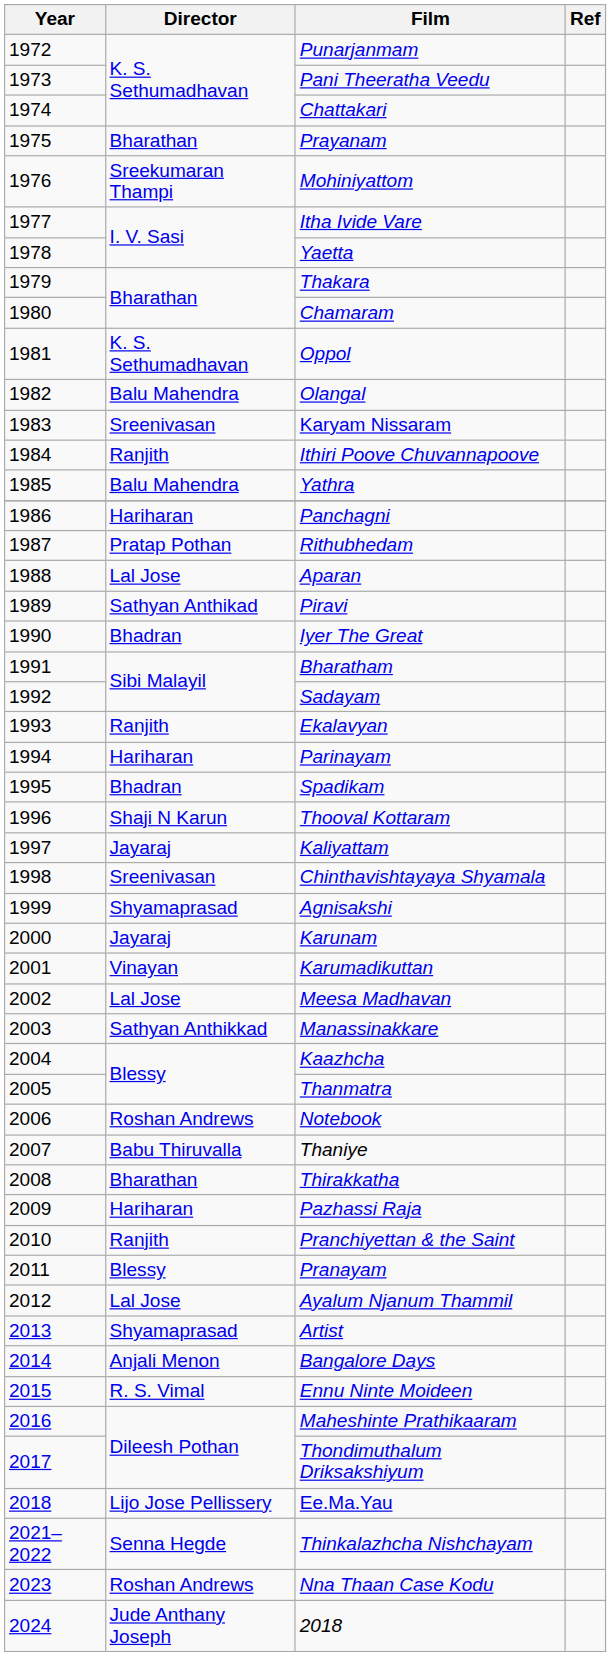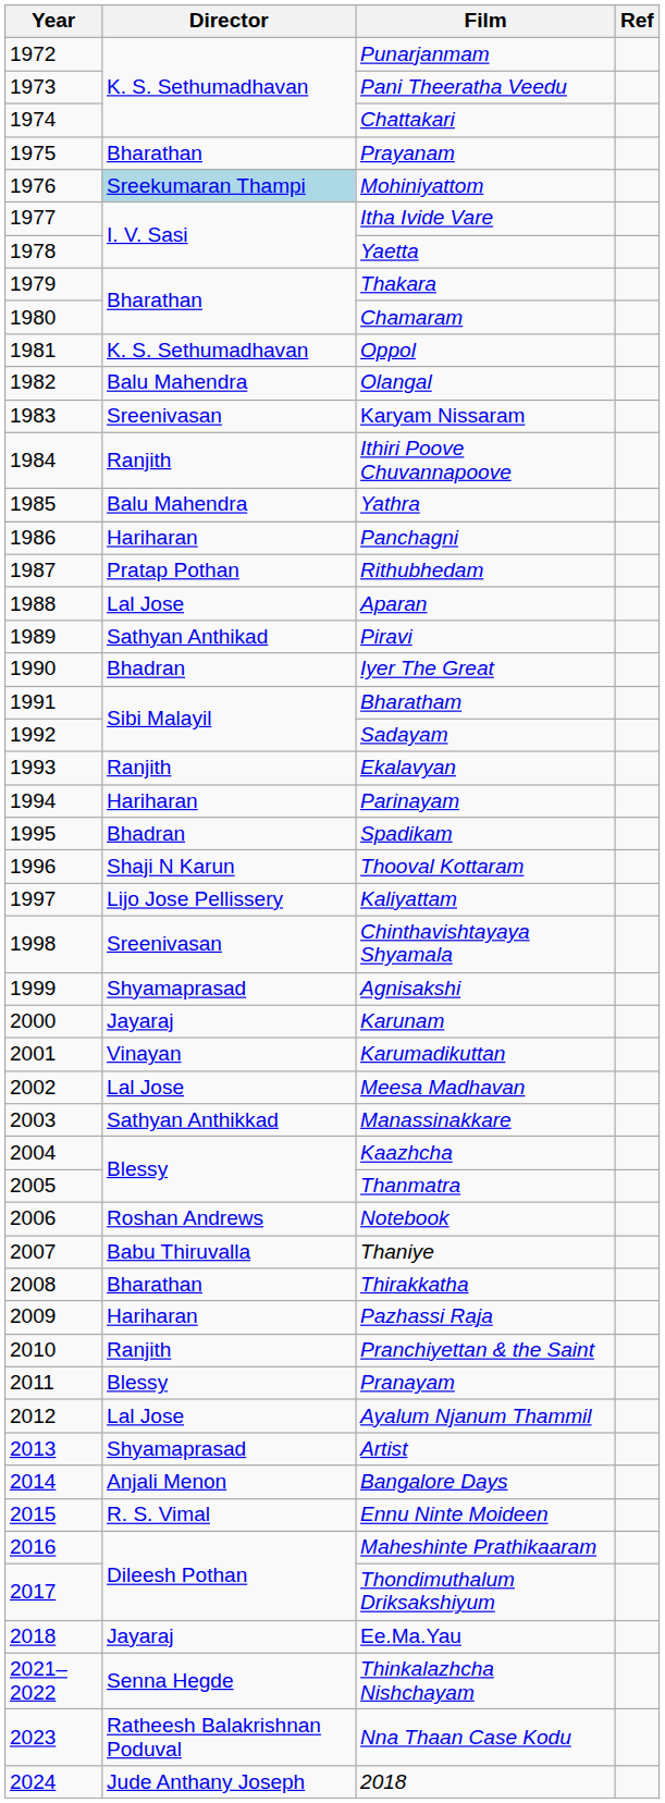Mohiniyattom | Director: no background -> lightblue background
Kaliyattam | Director: Jayaraj -> Lijo Jose Pellissery
Ee.Ma.Yau | Director: Lijo Jose Pellissery -> Jayaraj
Nna Thaan Case Kodu | Director: Roshan Andrews -> Ratheesh Balakrishnan Poduval
